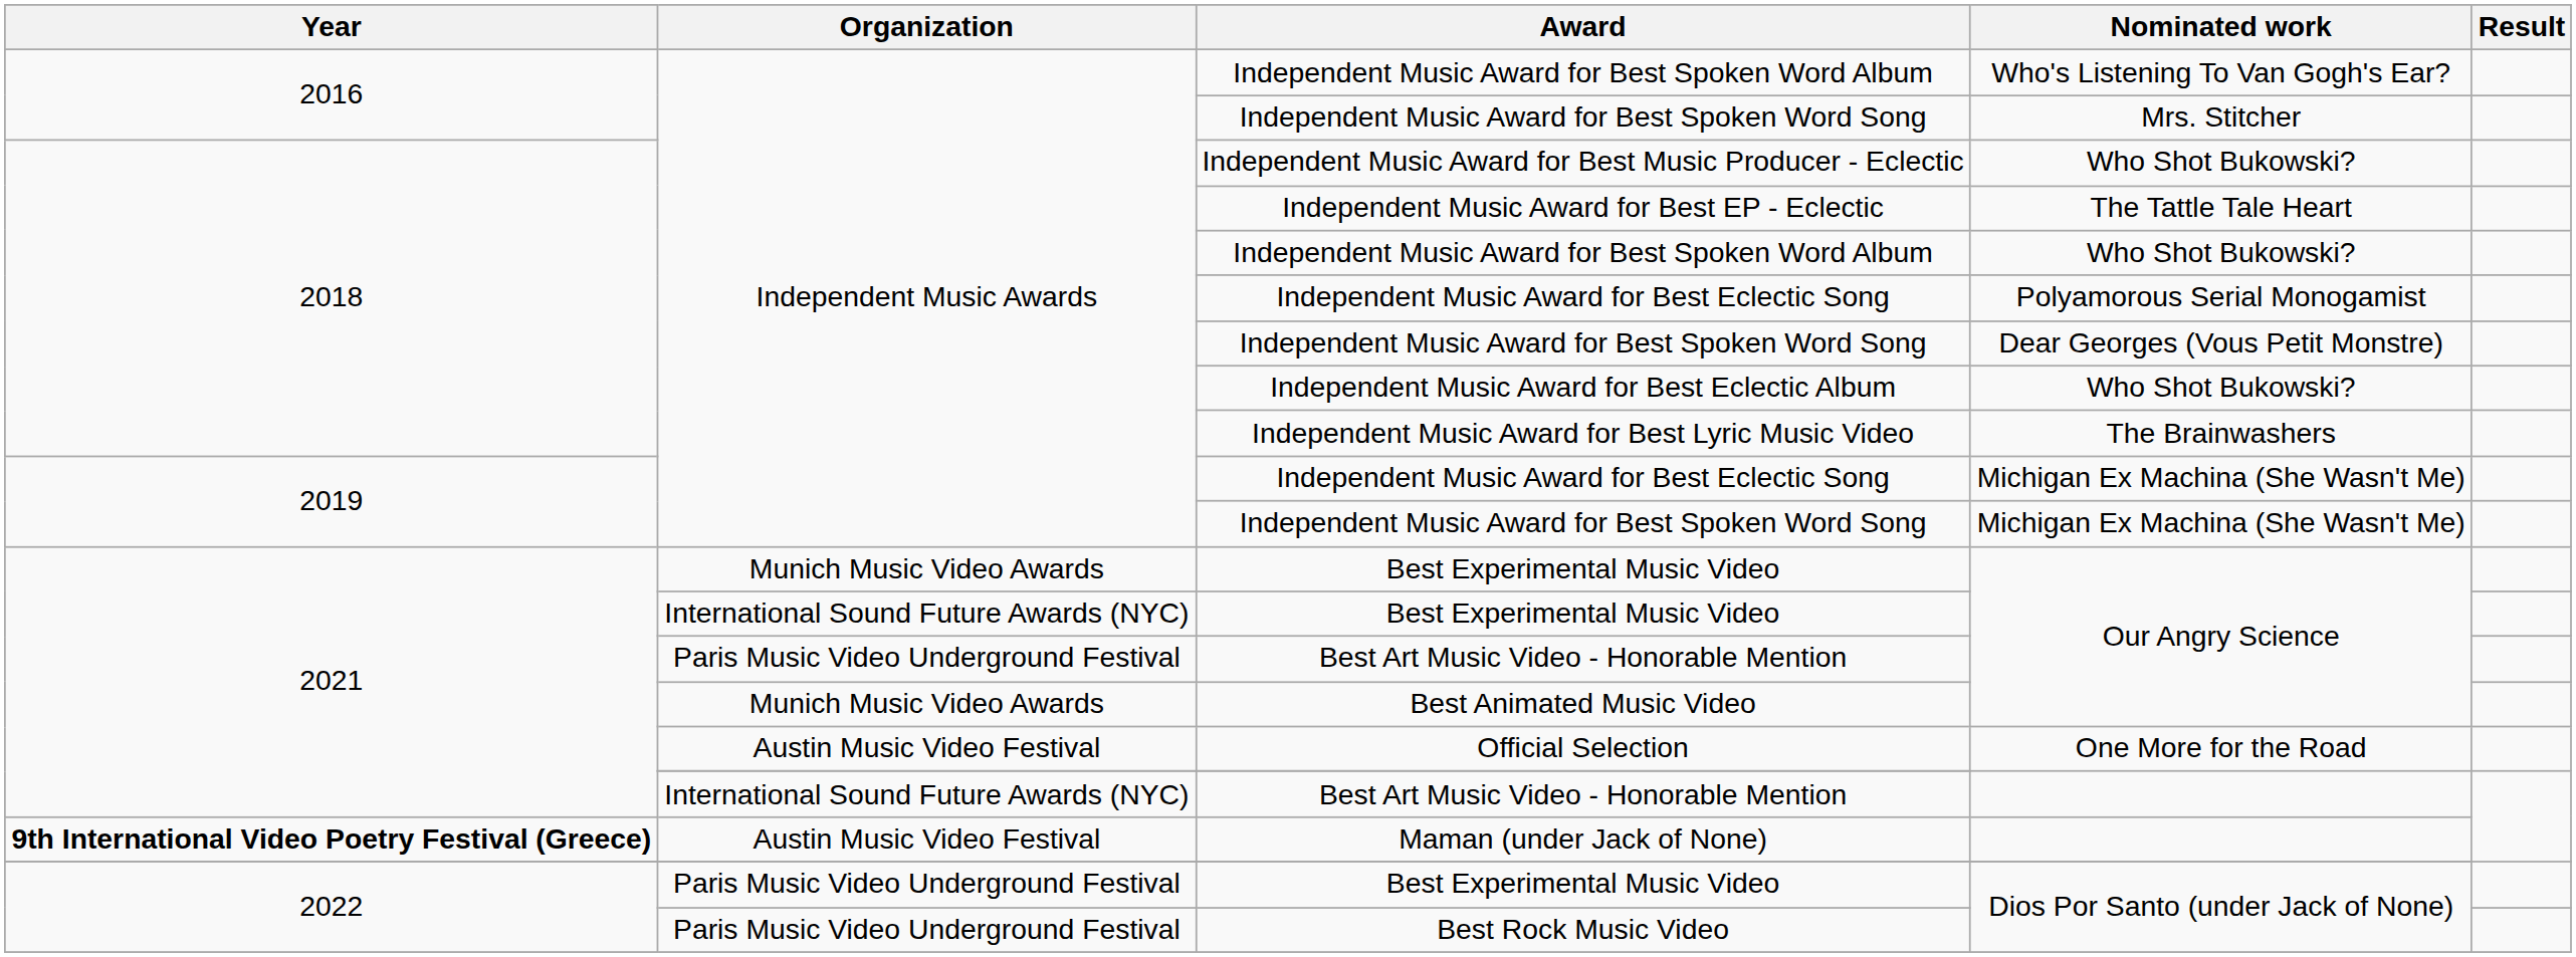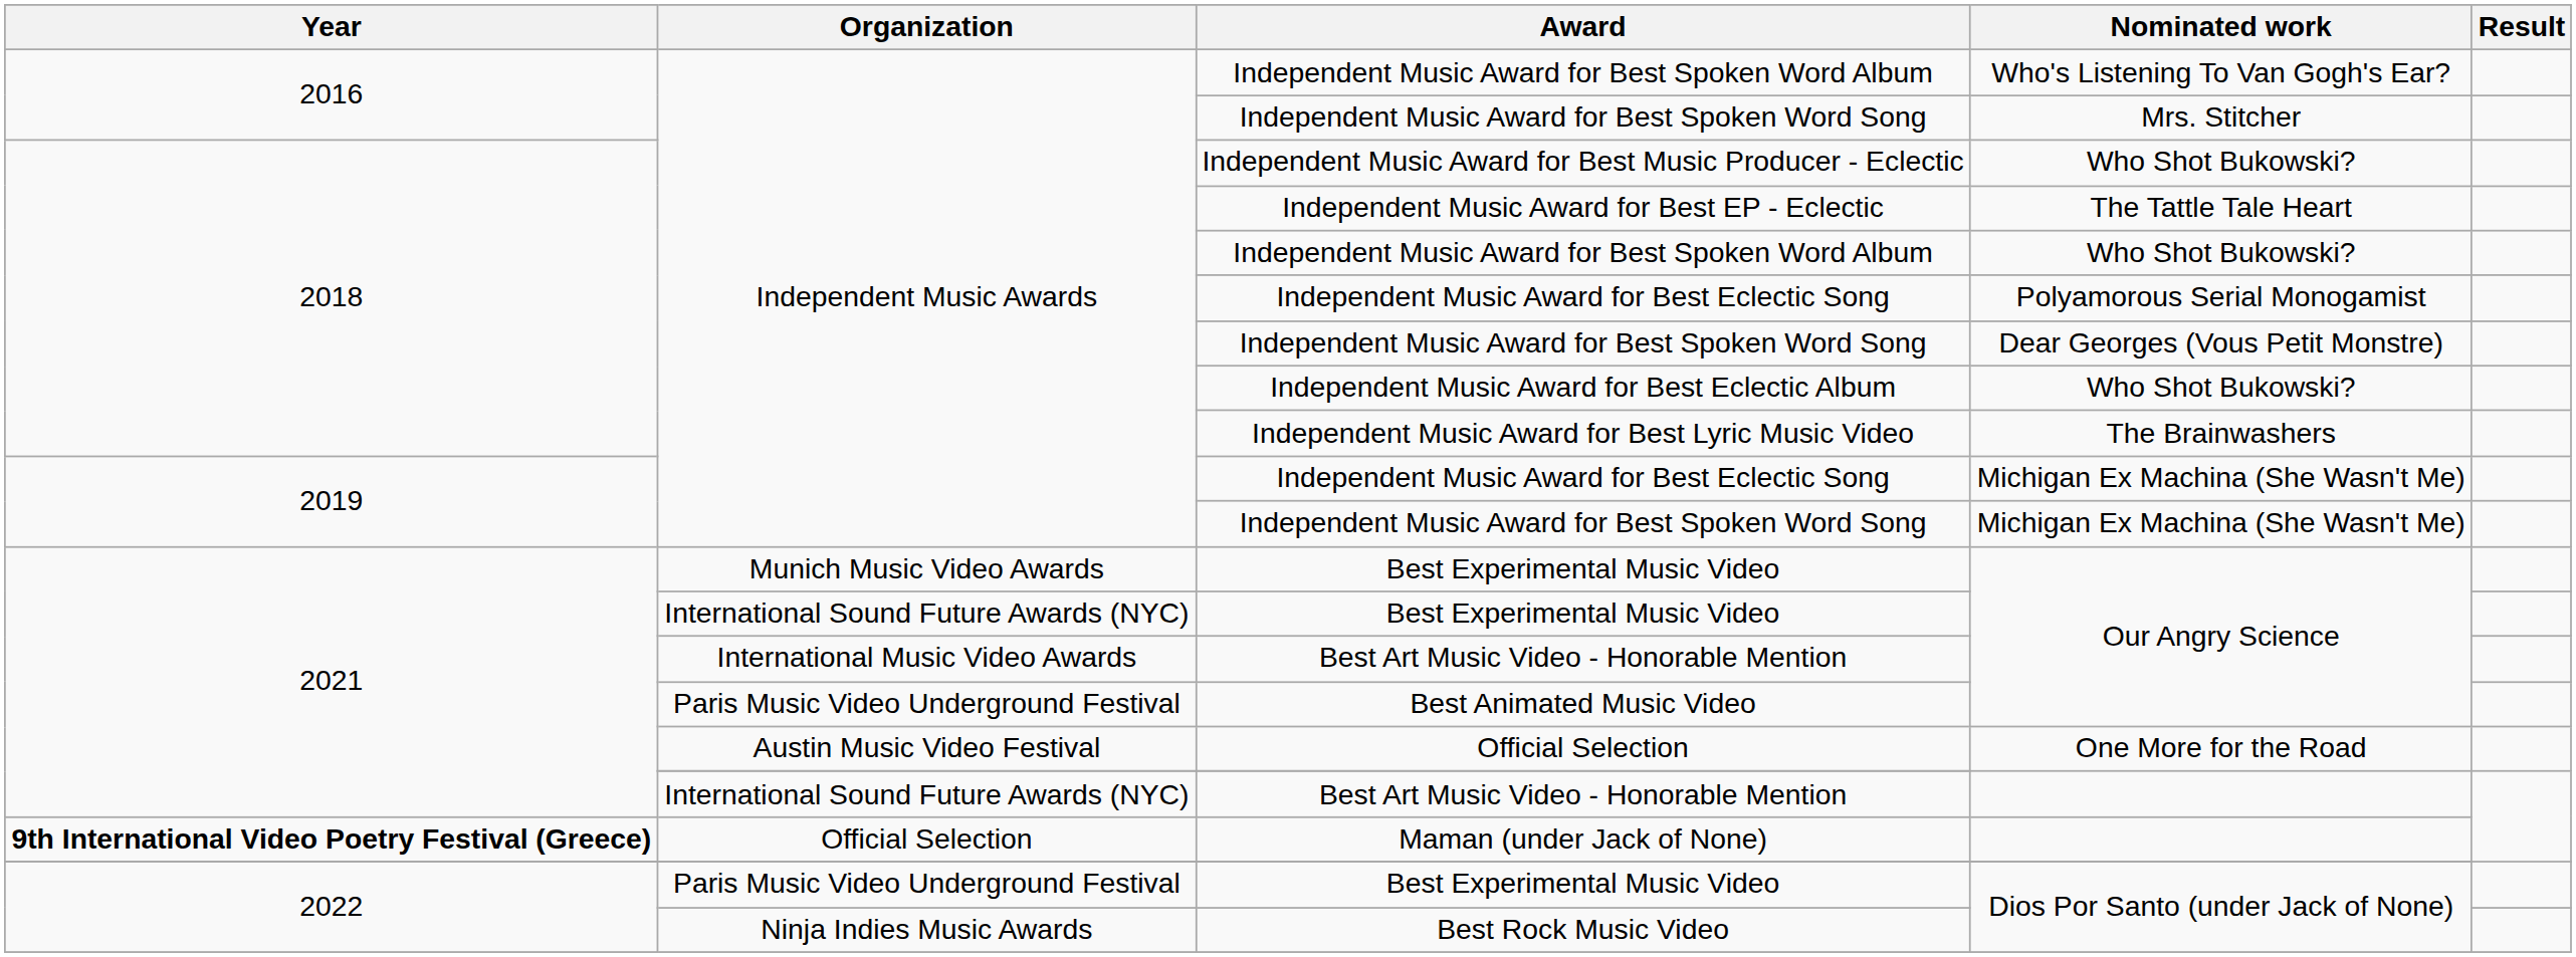Best Art Music Video - Honorable Mention / Our Angry Science | Organization: Paris Music Video Underground Festival -> International Music Video Awards
Best Animated Music Video | Organization: Munich Music Video Awards -> Paris Music Video Underground Festival
Maman (under Jack of None) | Organization: Austin Music Video Festival -> Official Selection
Best Rock Music Video | Organization: Paris Music Video Underground Festival -> Ninja Indies Music Awards
